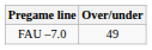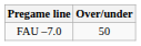FAU –7.0 | Over/under: 49 -> 50
